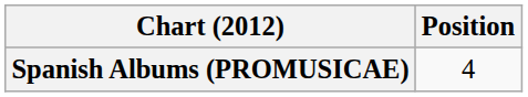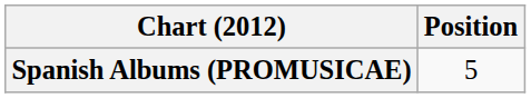Spanish Albums (PROMUSICAE) | Position: 4 -> 5
